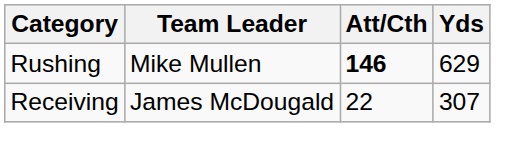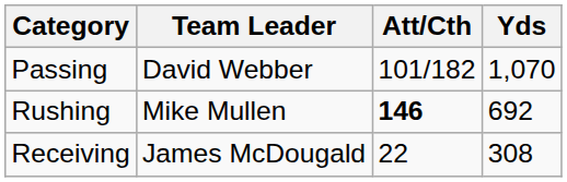+ row: Passing | David Webber | 101/182 | 1,070
Rushing | Yds: 629 -> 692
Receiving | Yds: 307 -> 308
